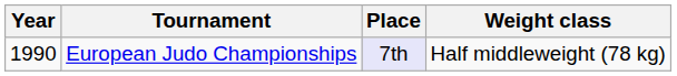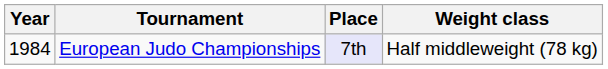European Judo Championships | Year: 1990 -> 1984
